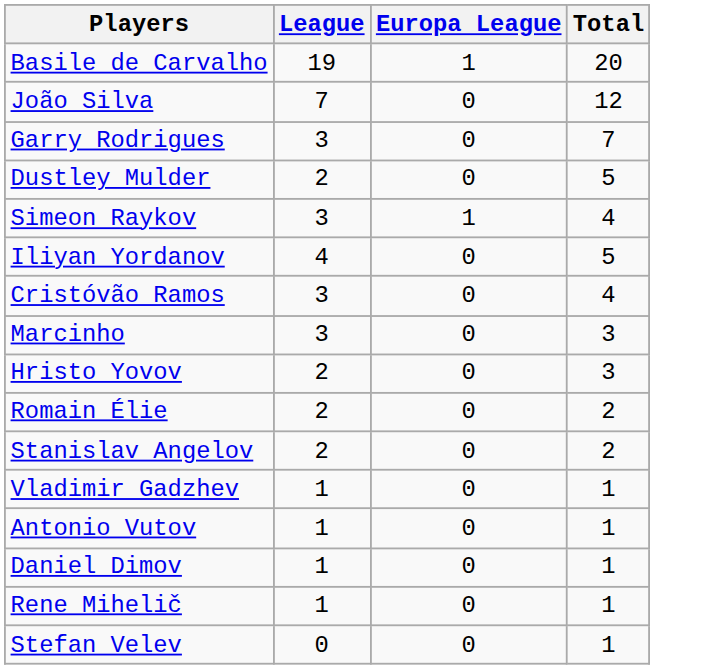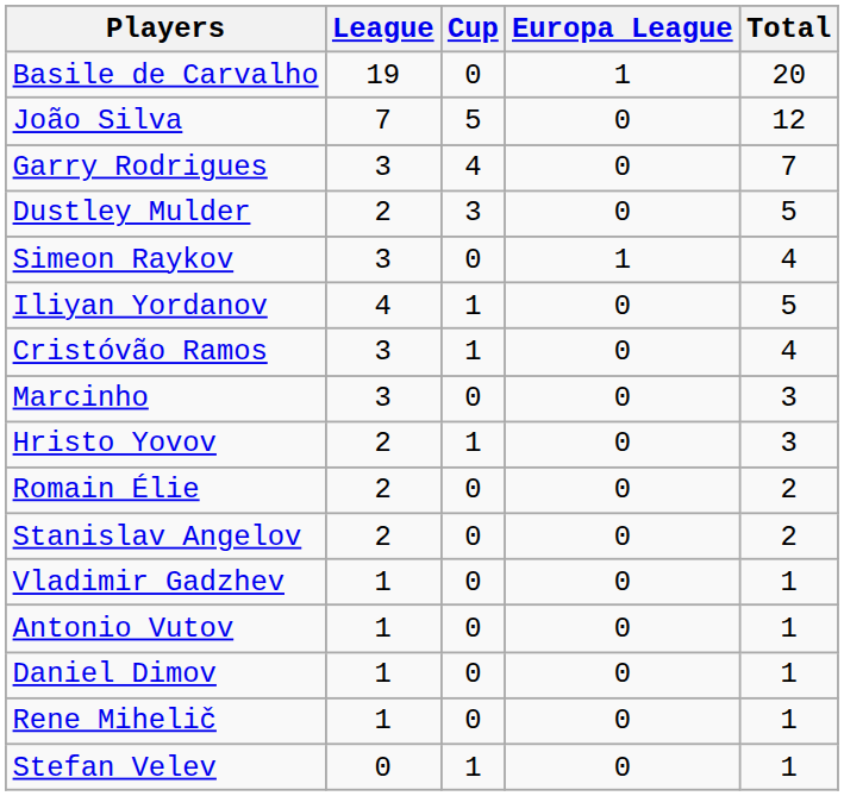+ column: Cup | 0 | 5 | 4 | 3 | 0 | 1 | 1 | 0 | 1 | 0 | 0 | 0 | 0 | 0 | 0 | 1
